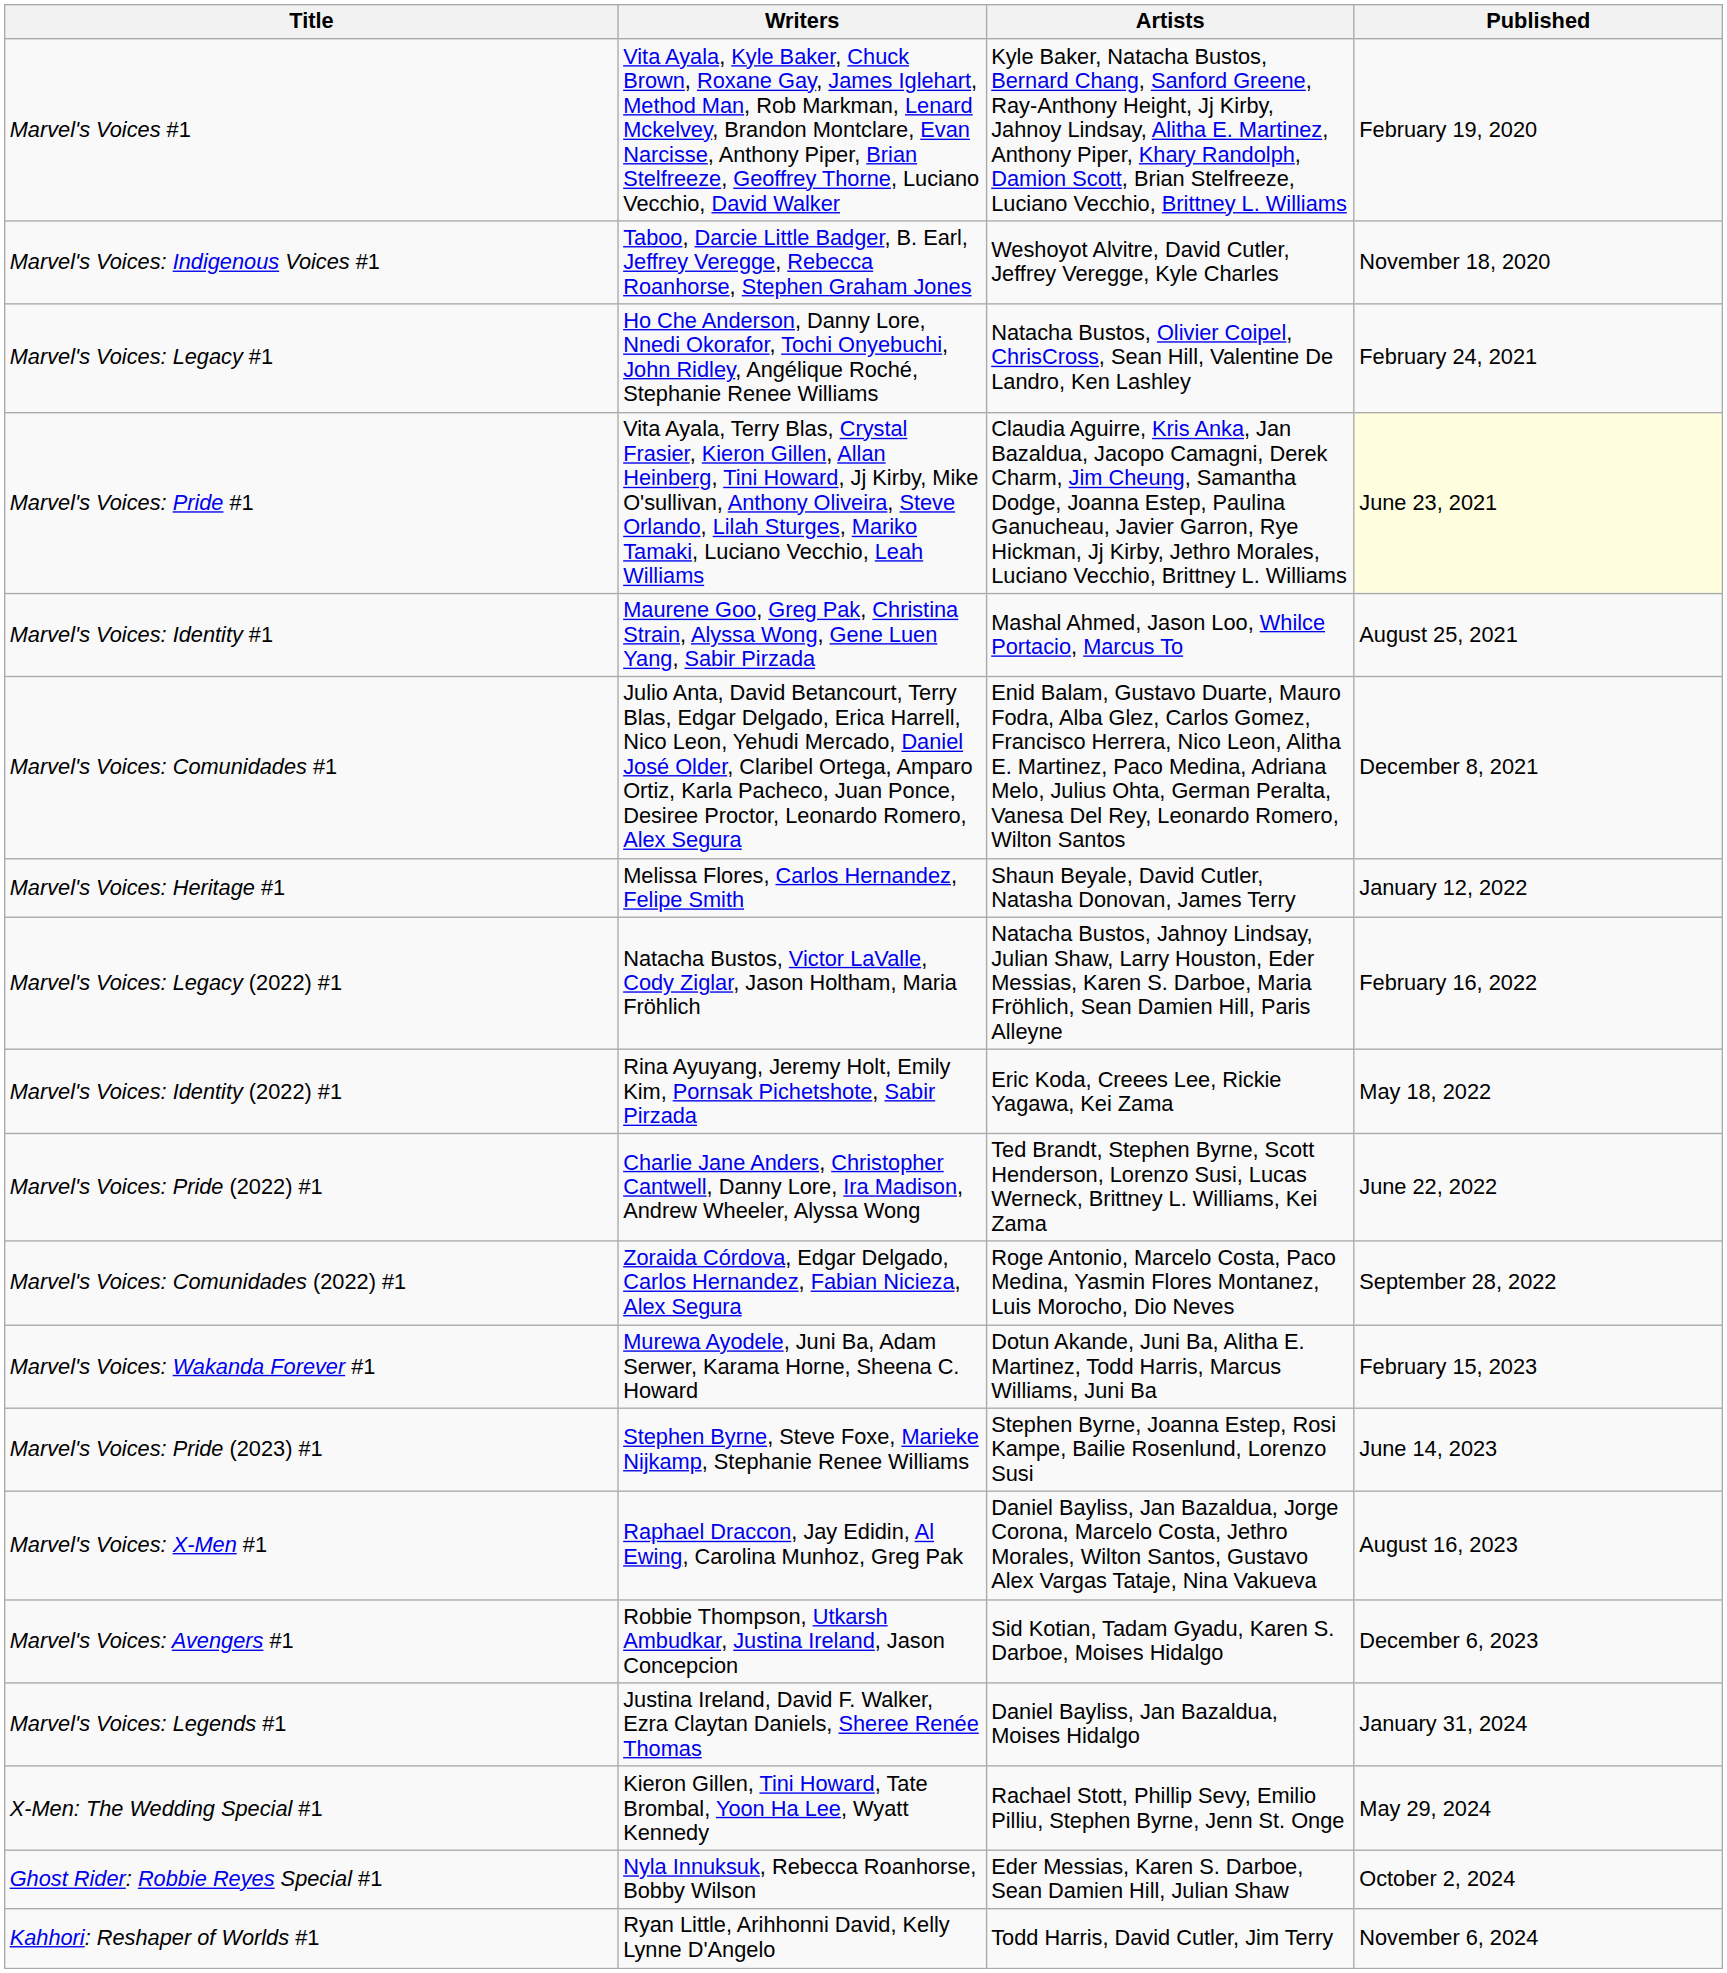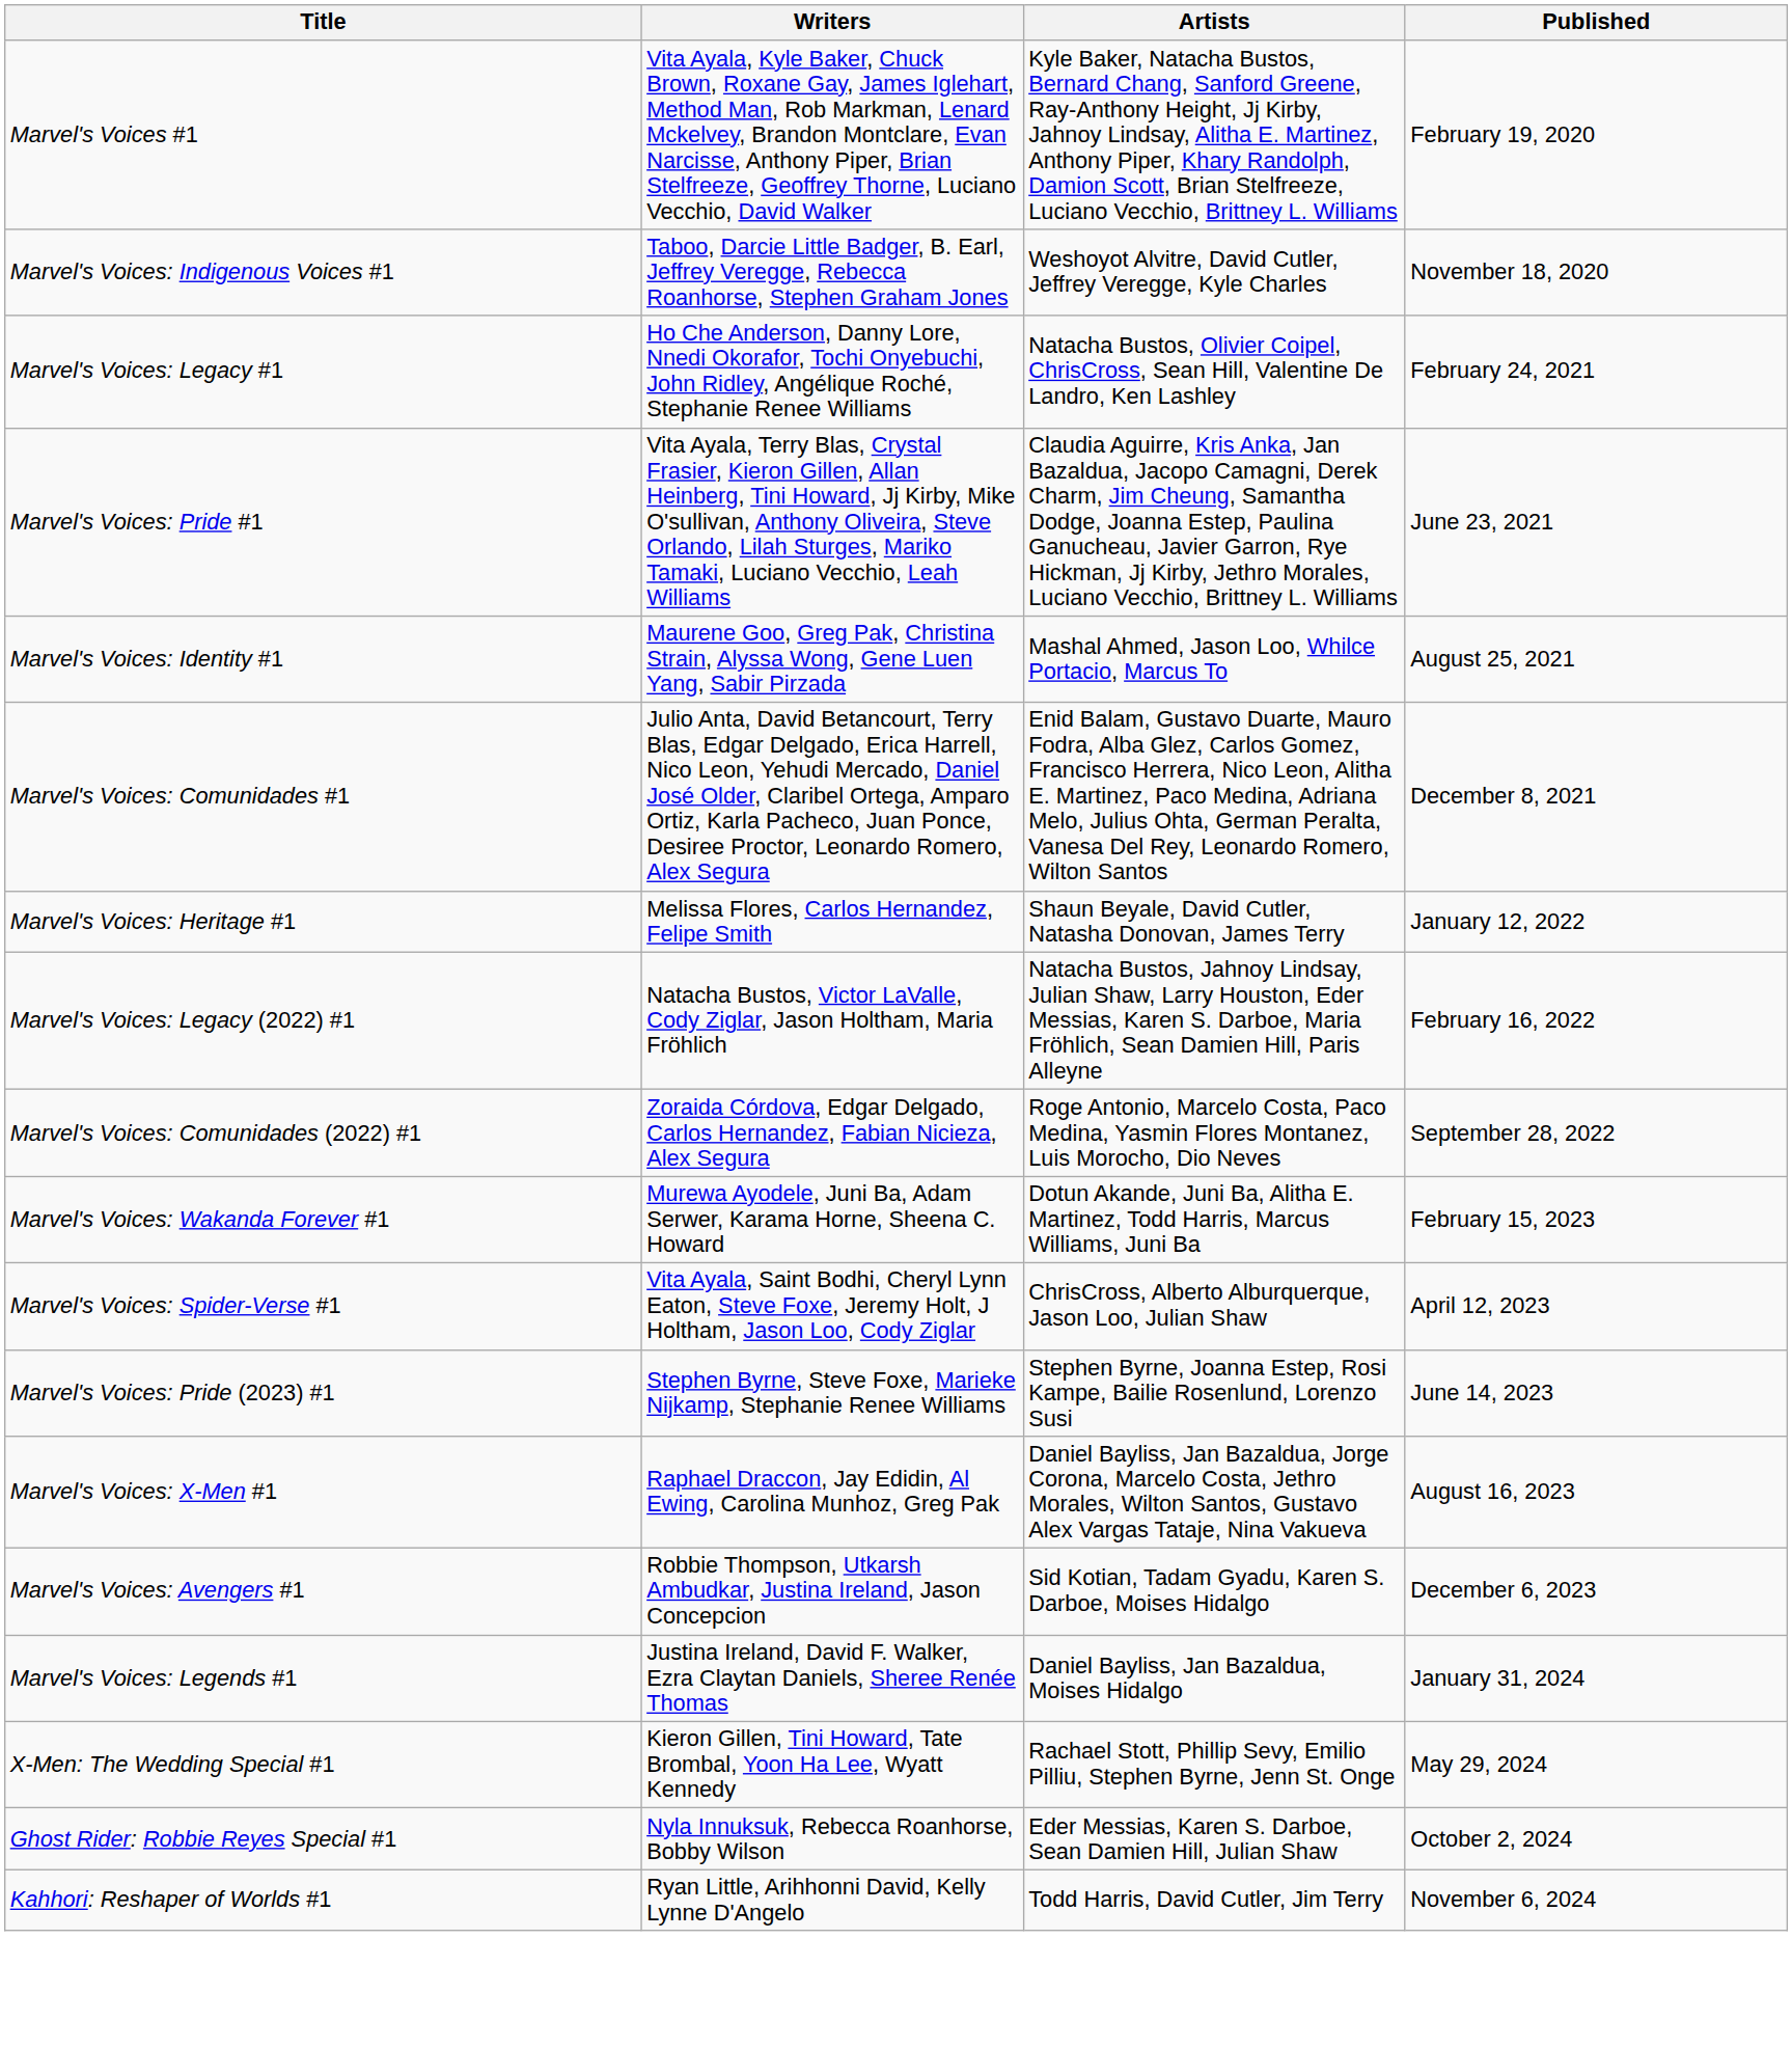Marvel's Voices: Pride #1 | Published: lightyellow background -> no background
- row: Marvel's Voices: Identity (2022) #1 | Rina Ayuyang, Jeremy Holt, Emily Kim, Pornsak Pichetshote, Sabir Pirzada | Eric Koda, Creees Lee, Rickie Yagawa, Kei Zama | May 18, 2022
- row: Marvel's Voices: Pride (2022) #1 | Charlie Jane Anders, Christopher Cantwell, Danny Lore, Ira Madison, Andrew Wheeler, Alyssa Wong | Ted Brandt, Stephen Byrne, Scott Henderson, Lorenzo Susi, Lucas Werneck, Brittney L. Williams, Kei Zama | June 22, 2022
+ row: Marvel's Voices: Spider-Verse #1 | Vita Ayala, Saint Bodhi, Cheryl Lynn Eaton, Steve Foxe, Jeremy Holt, J Holtham, Jason Loo, Cody Ziglar | ChrisCross, Alberto Alburquerque, Jason Loo, Julian Shaw | April 12, 2023
